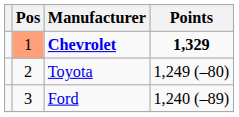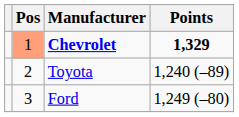Toyota | Points: 1,249 (–80) -> 1,240 (–89)
Ford | Points: 1,240 (–89) -> 1,249 (–80)
